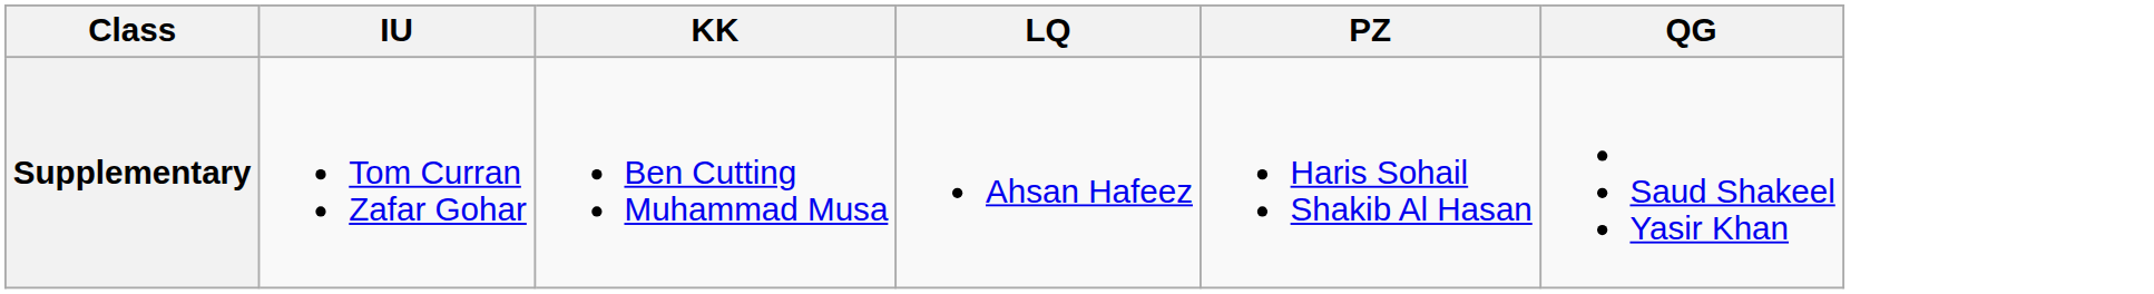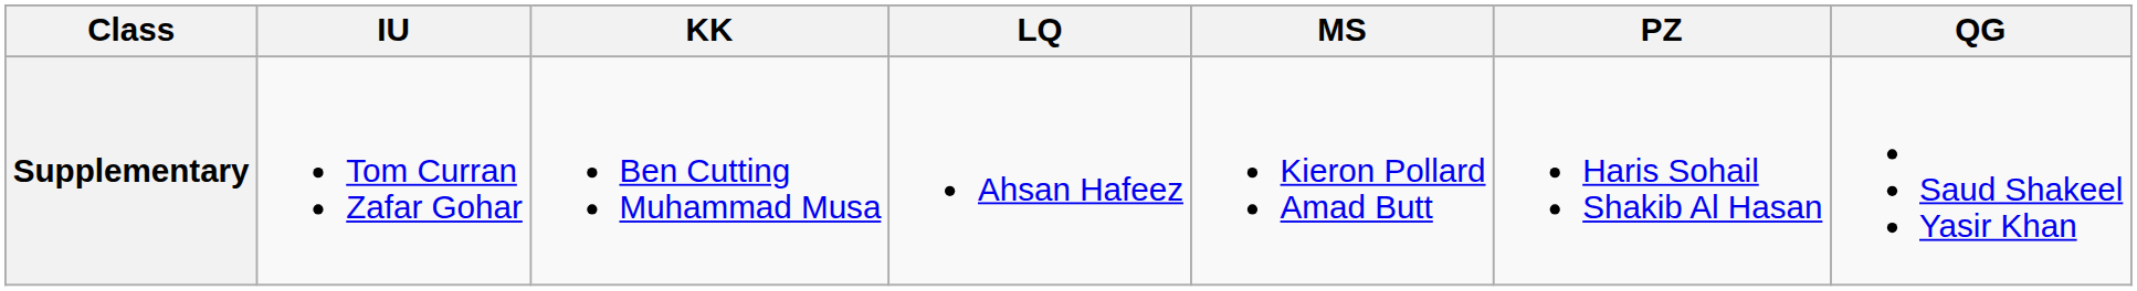+ column: MS | Kieron Pollard Amad Butt
